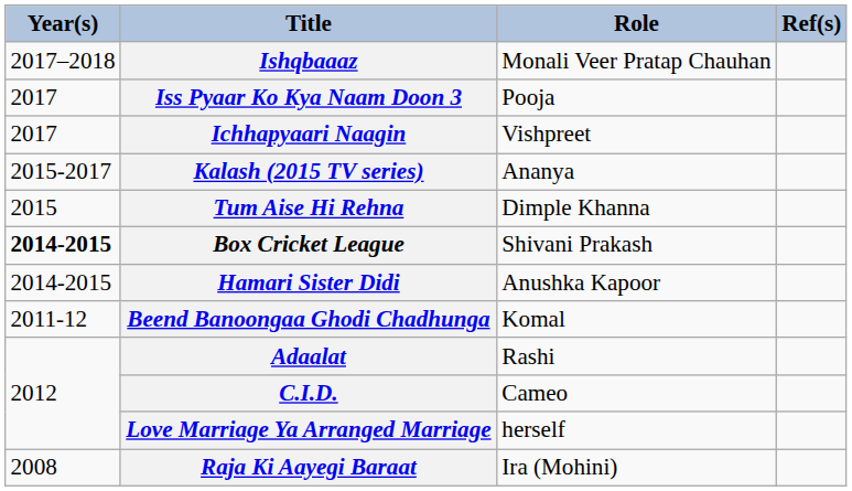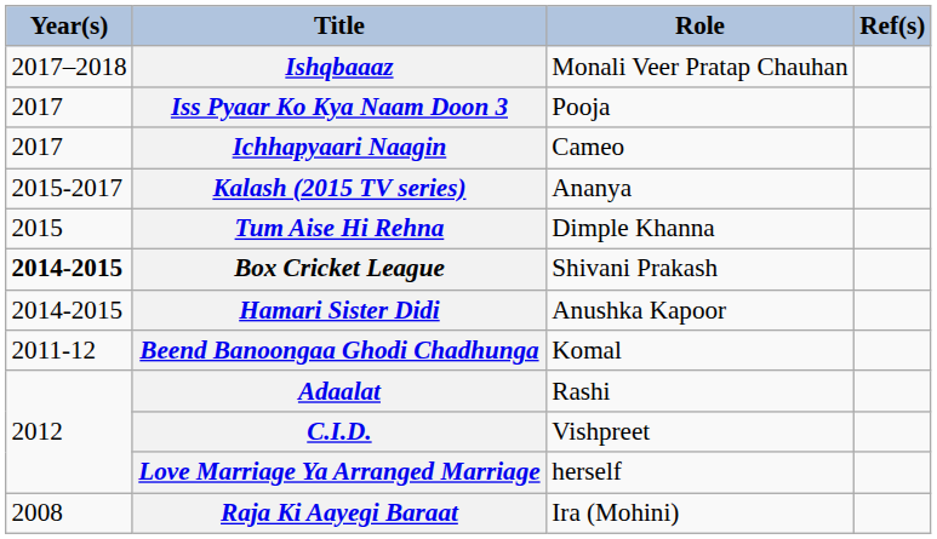Ichhapyaari Naagin | Role: Vishpreet -> Cameo
C.I.D. | Role: Cameo -> Vishpreet
